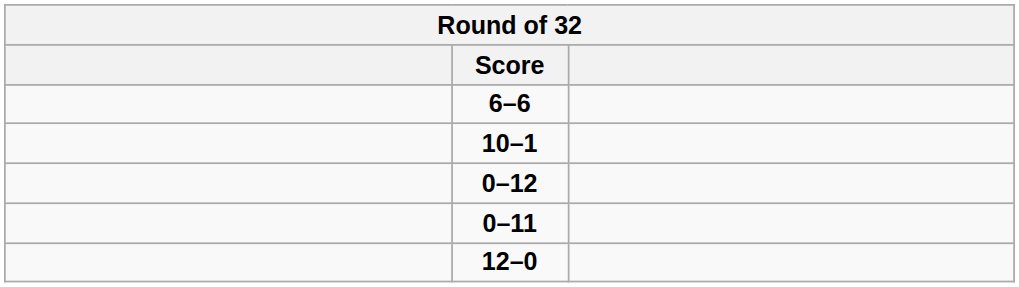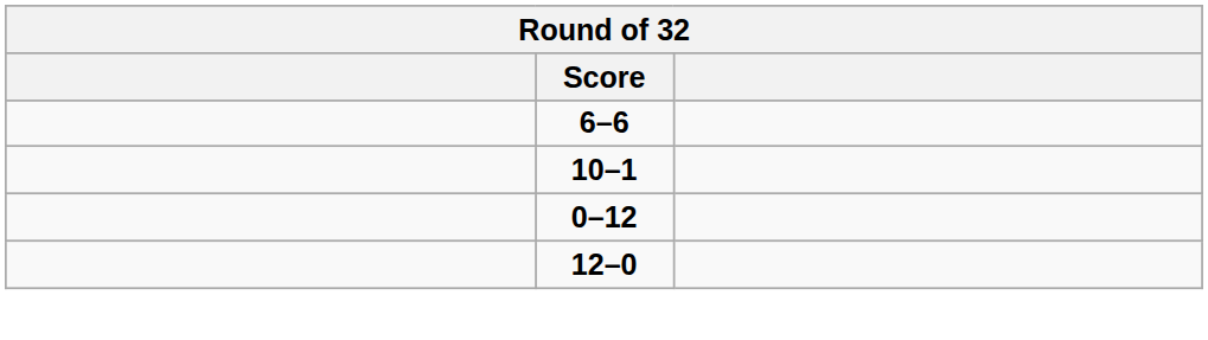- row: 0–11
